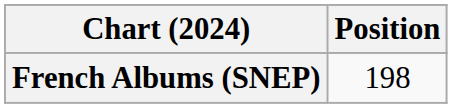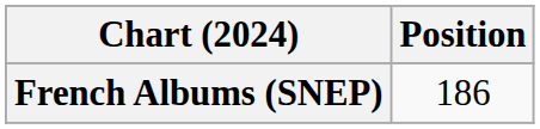French Albums (SNEP) | Position: 198 -> 186
